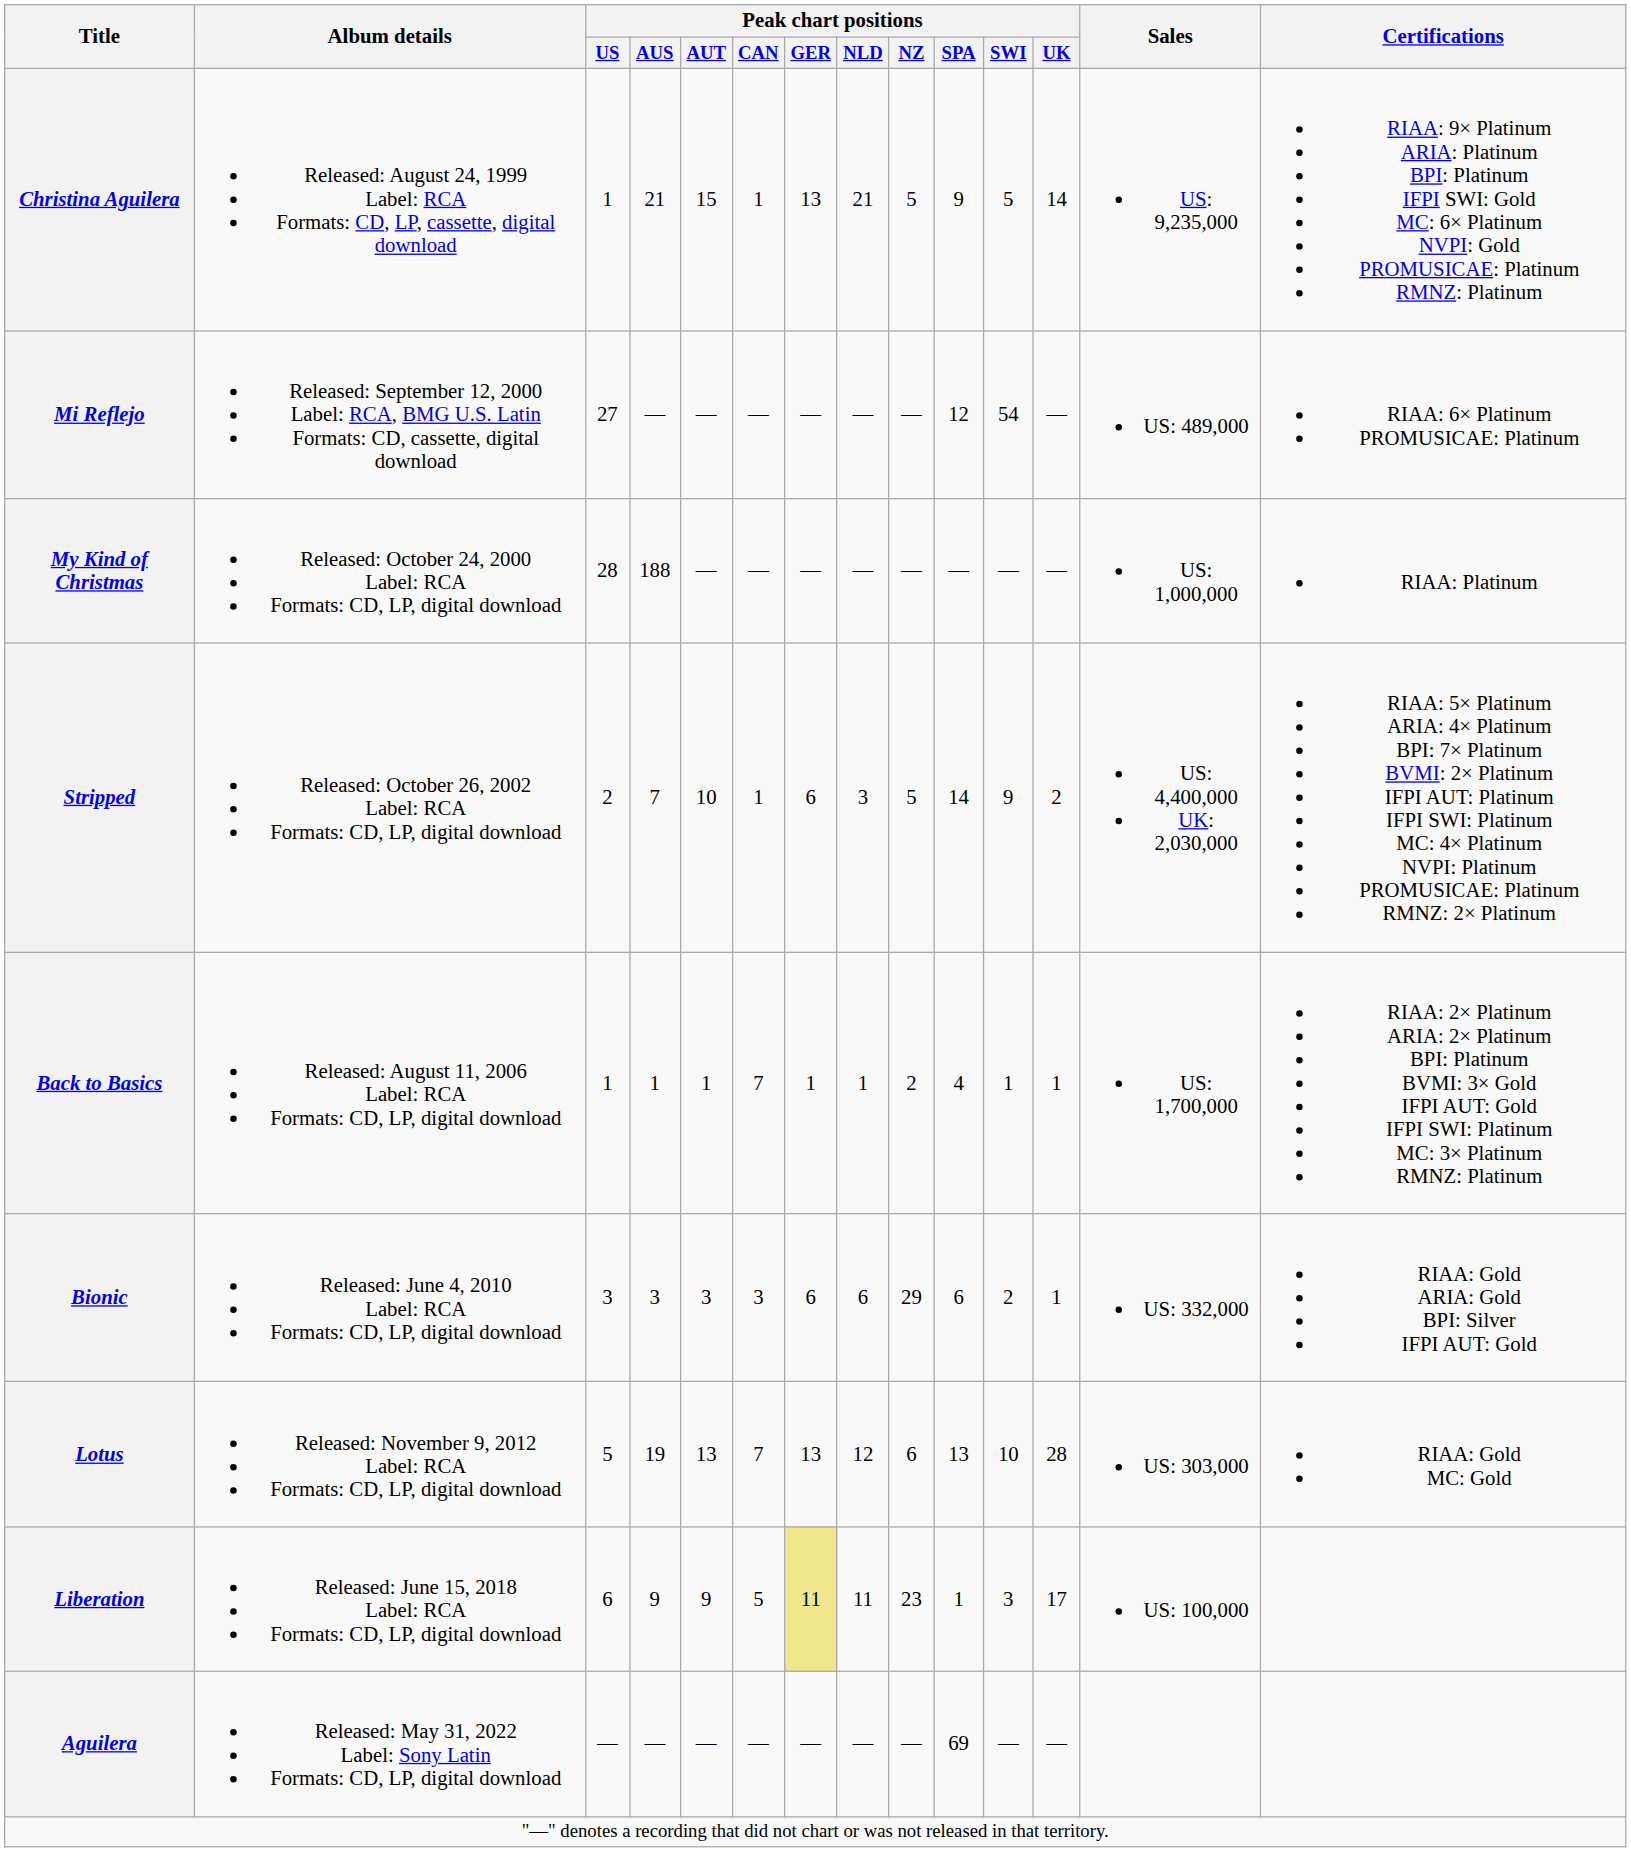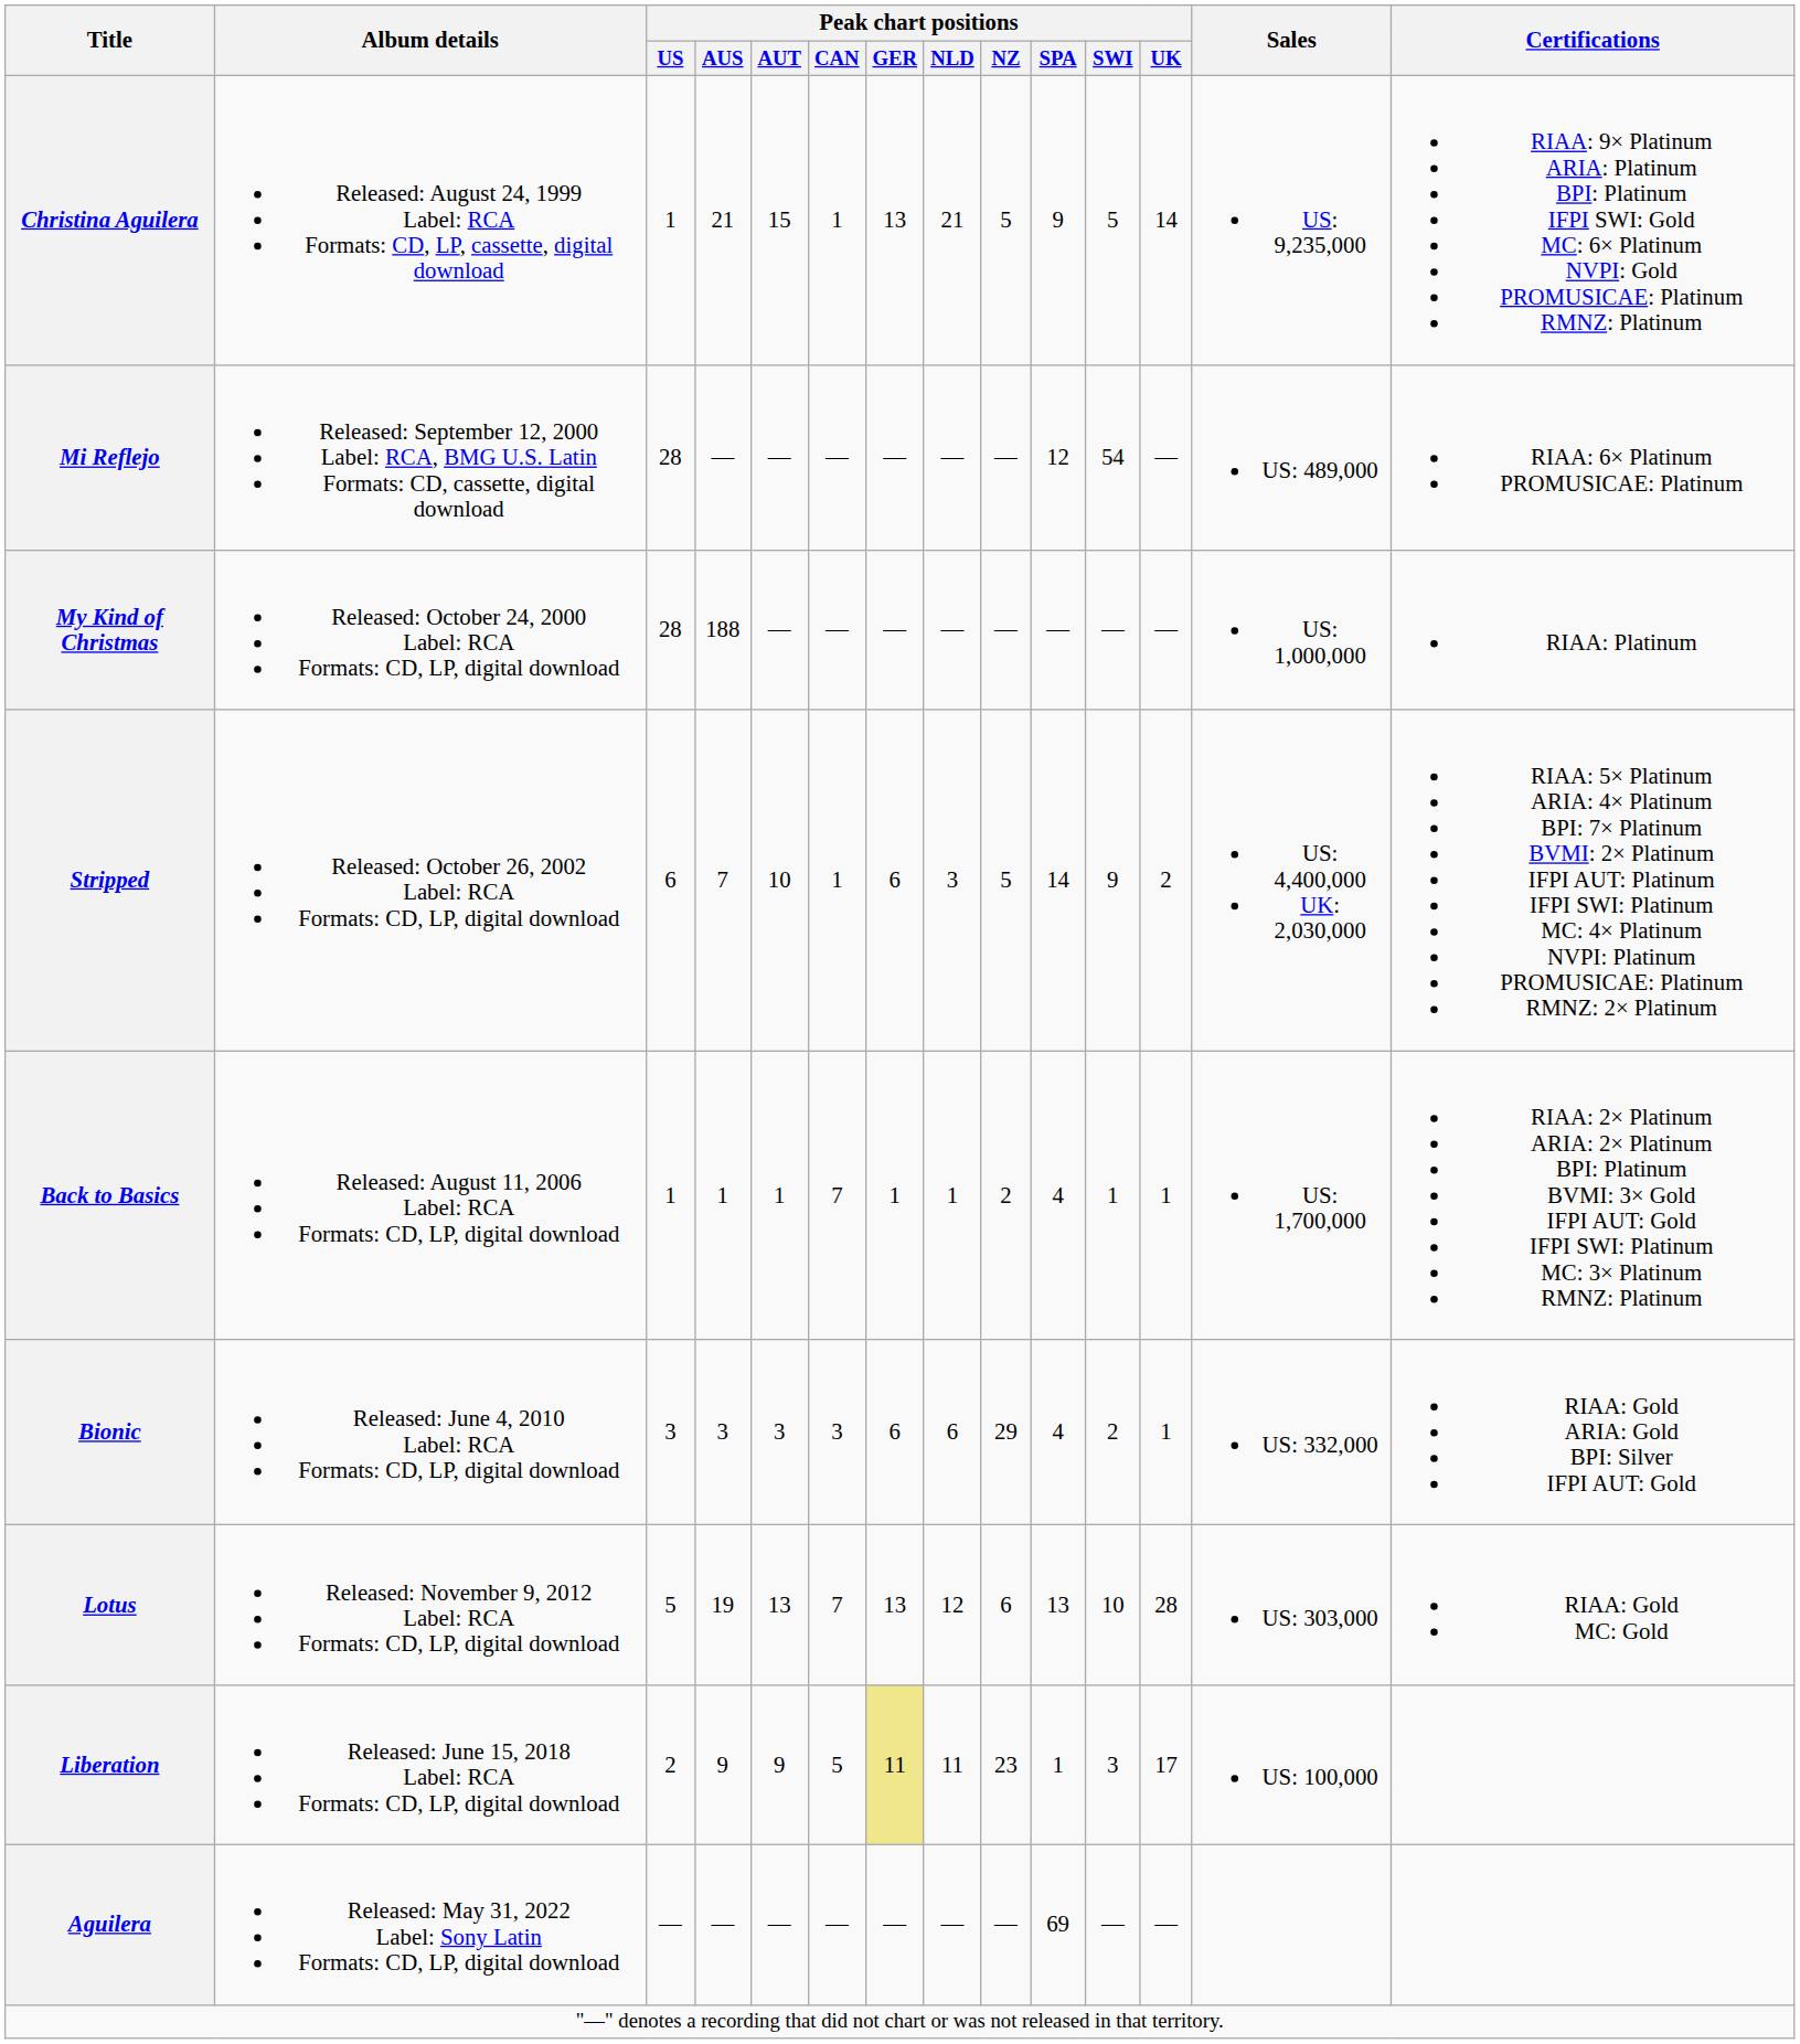Mi Reflejo | Peak chart positions / US: 27 -> 28
Stripped | Peak chart positions / US: 2 -> 6
Bionic | Peak chart positions / SPA: 6 -> 4
Liberation | Peak chart positions / US: 6 -> 2
